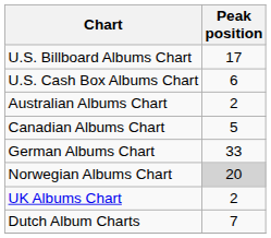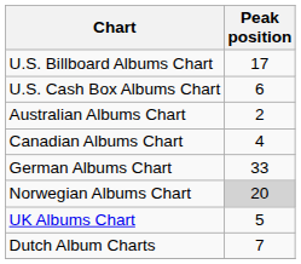Canadian Albums Chart | Peak position: 5 -> 4
UK Albums Chart | Peak position: 2 -> 5
